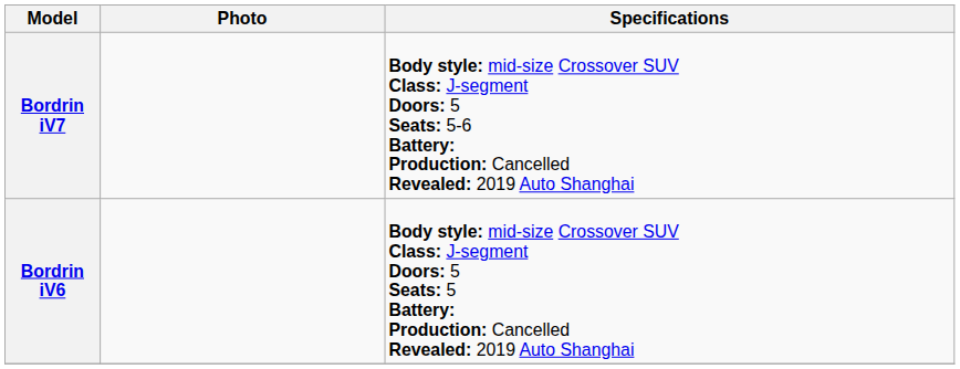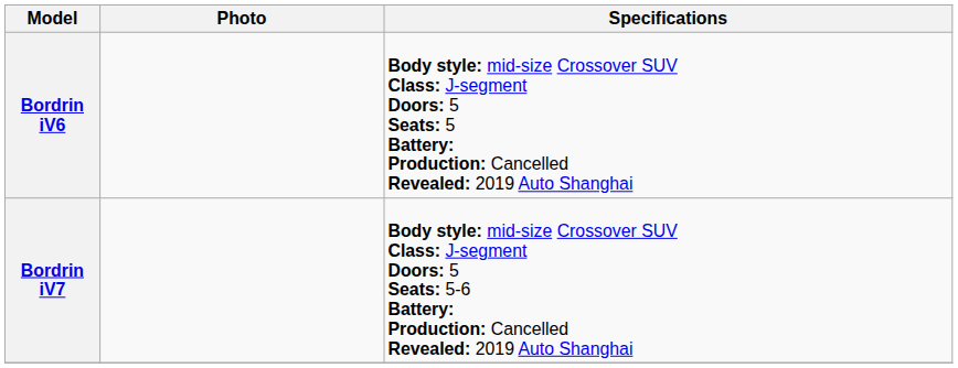rows swapped: Bordrin iV6 <-> Bordrin iV7
